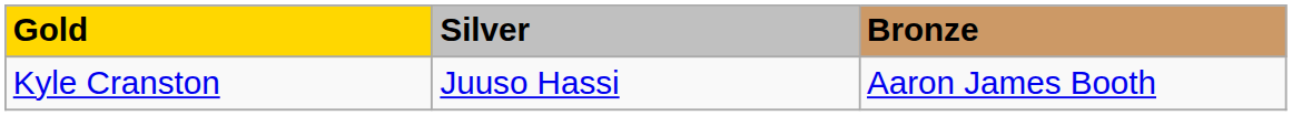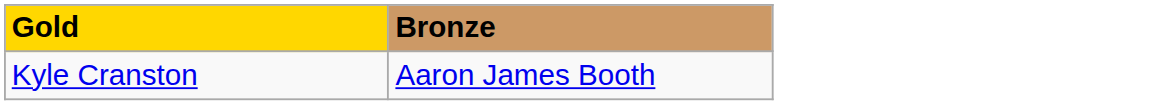- column: Silver | Juuso Hassi
